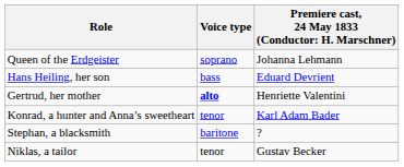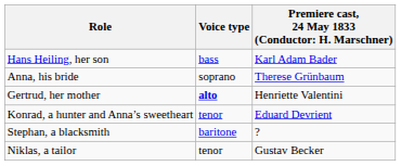- row: Queen of the Erdgeister | soprano | Johanna Lehmann
Hans Heiling, her son | column 3: Eduard Devrient -> Karl Adam Bader
+ row: Anna, his bride | soprano | Therese Grünbaum
Konrad, a hunter and Anna’s sweetheart | column 3: Karl Adam Bader -> Eduard Devrient
